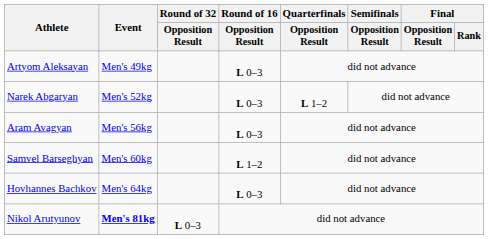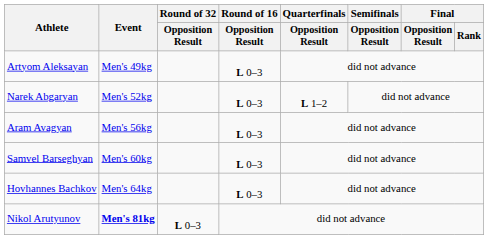Samvel Barseghyan | Round of 16 / Opposition Result: L 1–2 -> L 0–3
